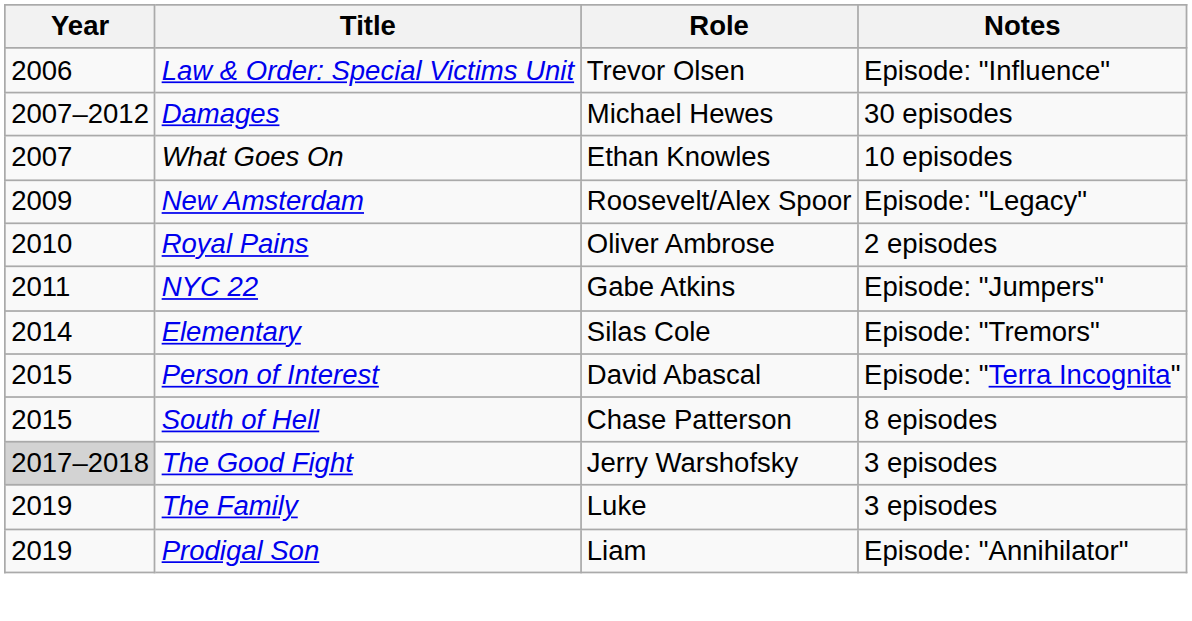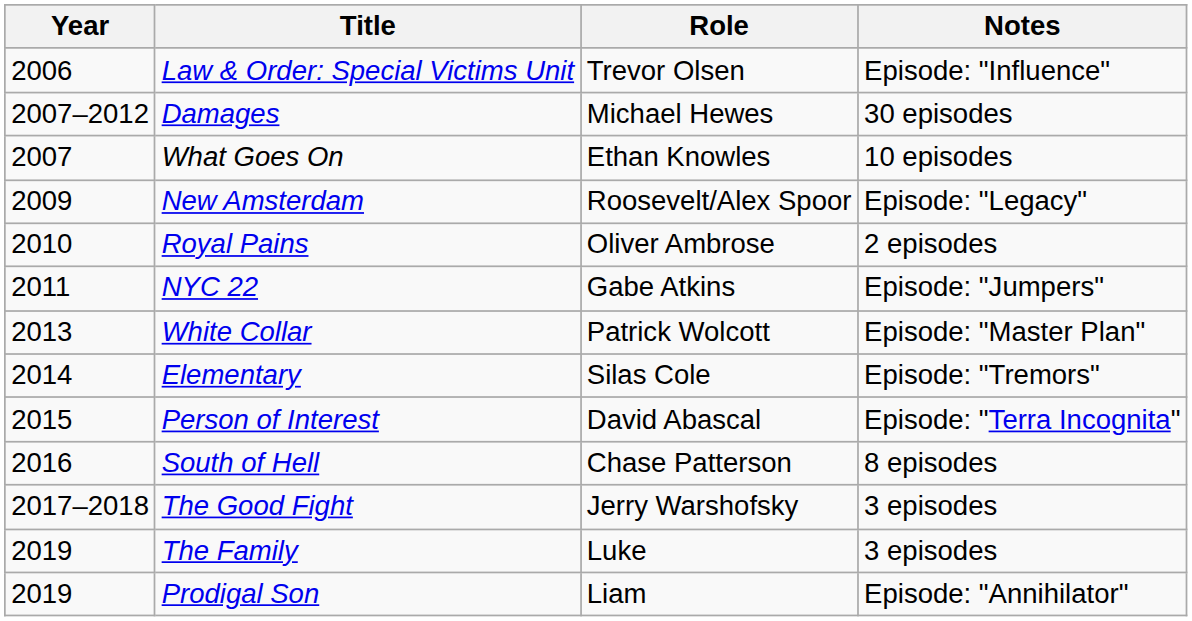+ row: 2013 | White Collar | Patrick Wolcott | Episode: "Master Plan"
South of Hell | Year: 2015 -> 2016
The Good Fight | Year: lightgrey background -> no background
